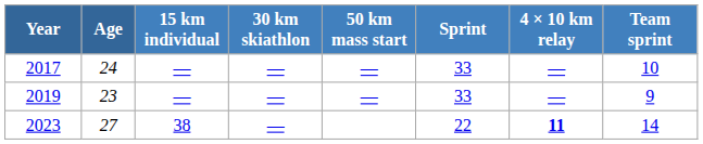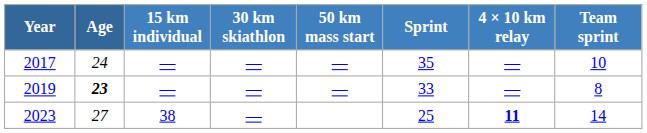2017 | Sprint: 33 -> 35
2019 | Age: normal -> bold
2019 | Team sprint: 9 -> 8
2023 | Sprint: 22 -> 25
